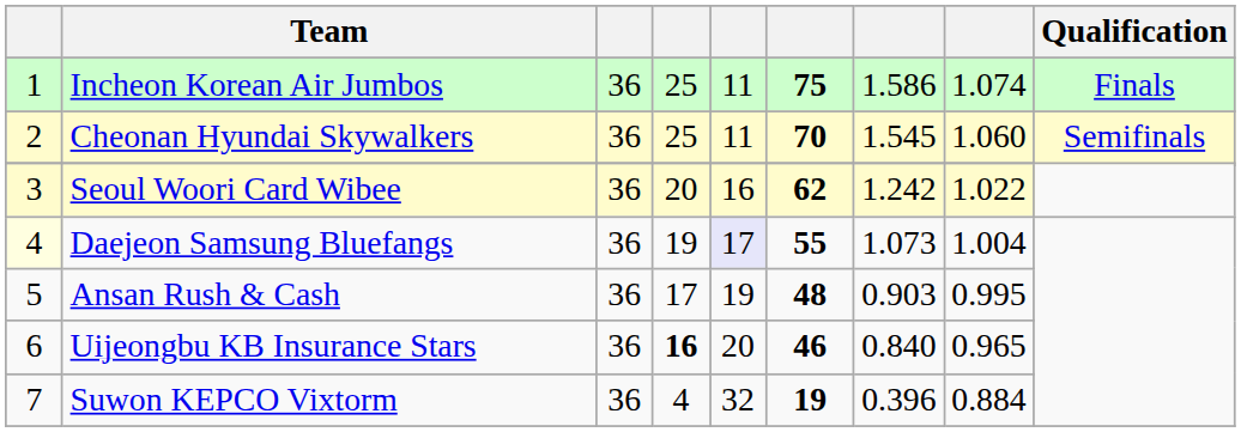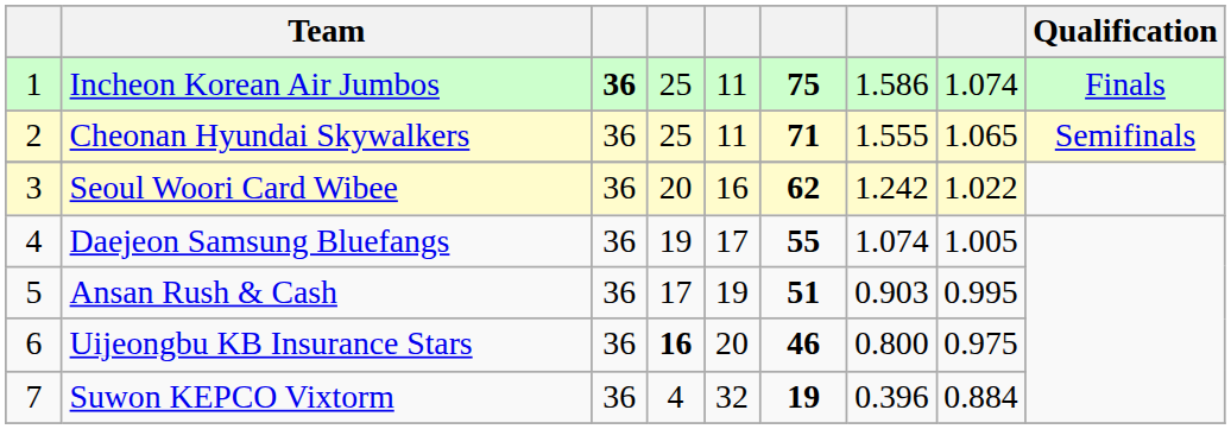Incheon Korean Air Jumbos | column 3: normal -> bold
Cheonan Hyundai Skywalkers | column 6: 70 -> 71
Cheonan Hyundai Skywalkers | column 7: 1.545 -> 1.555
Cheonan Hyundai Skywalkers | column 8: 1.060 -> 1.065
Daejeon Samsung Bluefangs | column 1: lightyellow background -> no background
Daejeon Samsung Bluefangs | column 5: lavender background -> no background
Daejeon Samsung Bluefangs | column 7: 1.073 -> 1.074
Daejeon Samsung Bluefangs | column 8: 1.004 -> 1.005
Ansan Rush & Cash | column 6: 48 -> 51
Uijeongbu KB Insurance Stars | column 7: 0.840 -> 0.800
Uijeongbu KB Insurance Stars | column 8: 0.965 -> 0.975
